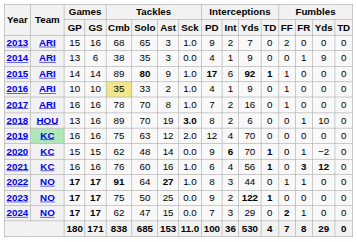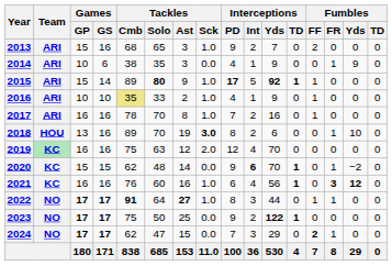2014 | Games / GP: 13 -> 10
2015 | Games / GP: 14 -> 15
2015 | Interceptions / Int: 6 -> 5
